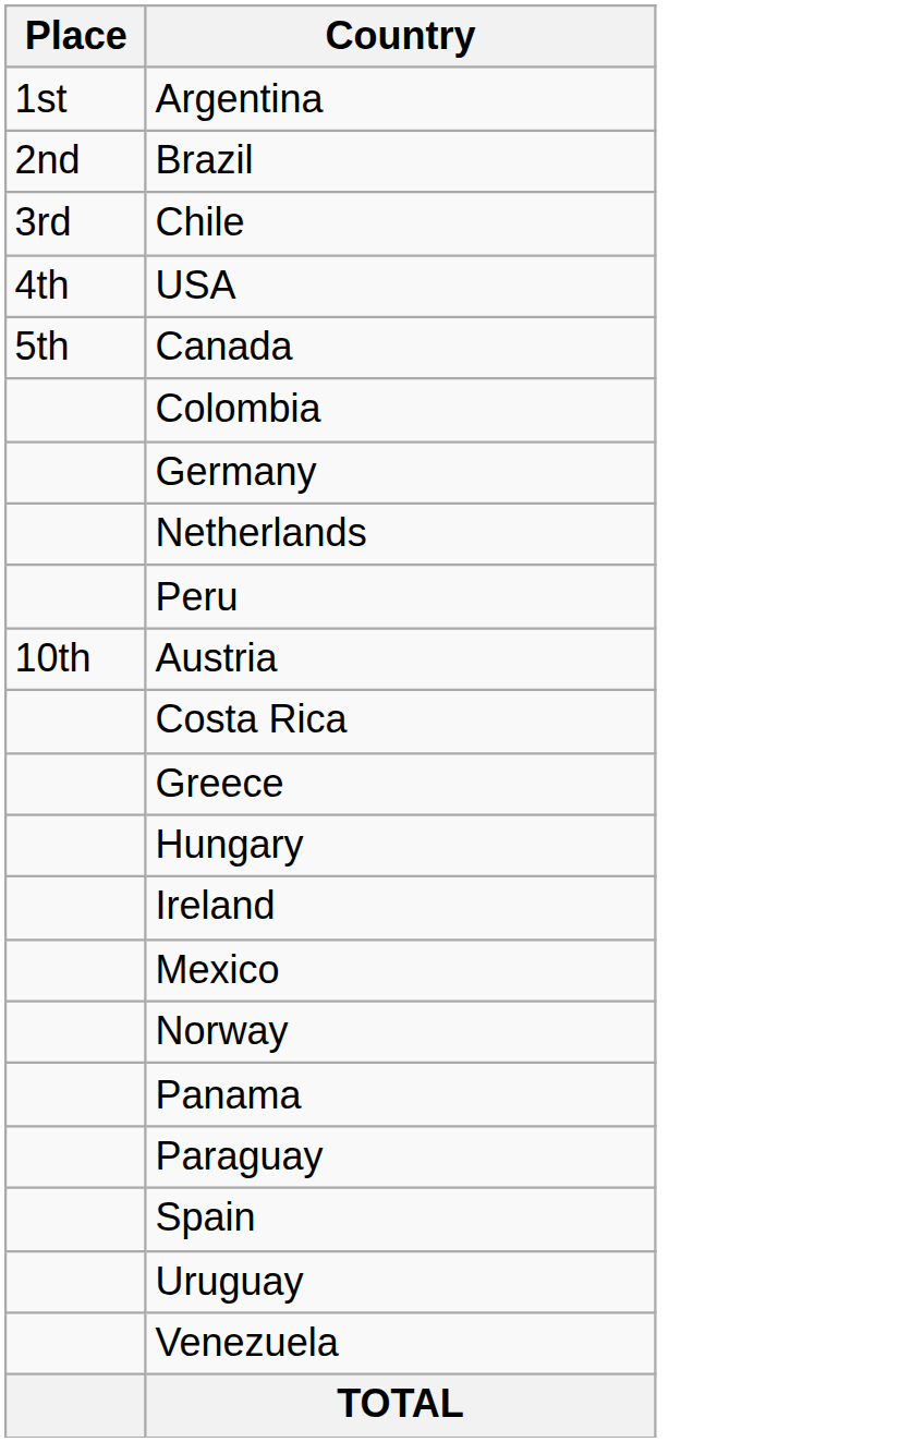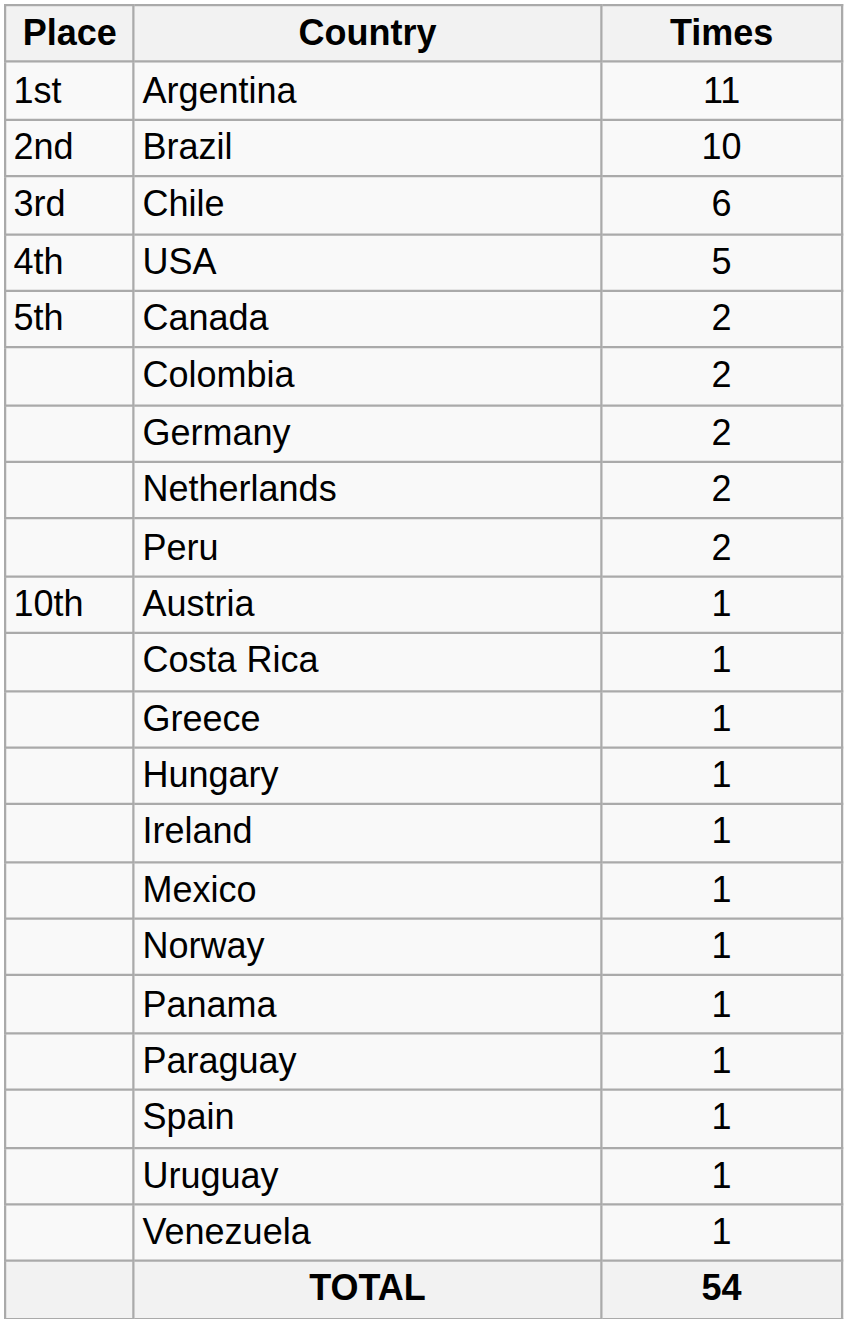+ column: Times | 11 | 10 | 6 | 5 | 2 | 2 | 2 | 2 | 2 | 1 | 1 | 1 | 1 | 1 | 1 | 1 | 1 | 1 | 1 | 1 | 1 | 54
